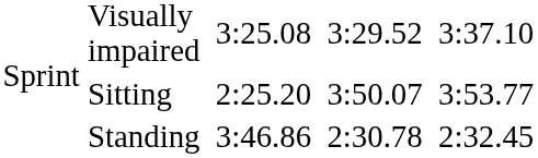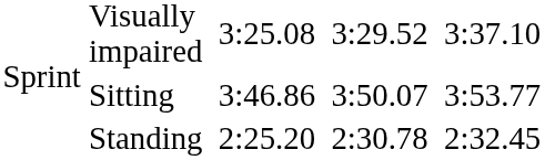Sitting | column 4: 2:25.20 -> 3:46.86
Standing | column 4: 3:46.86 -> 2:25.20
